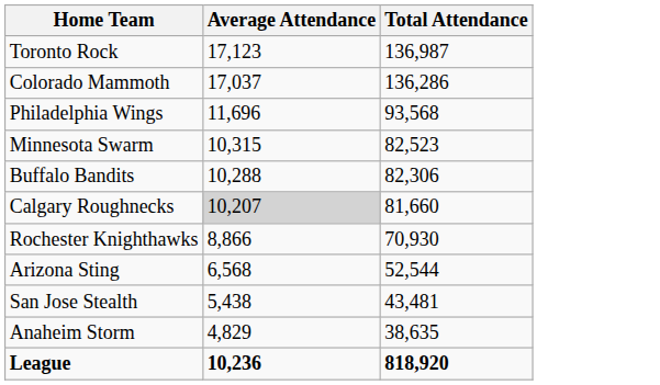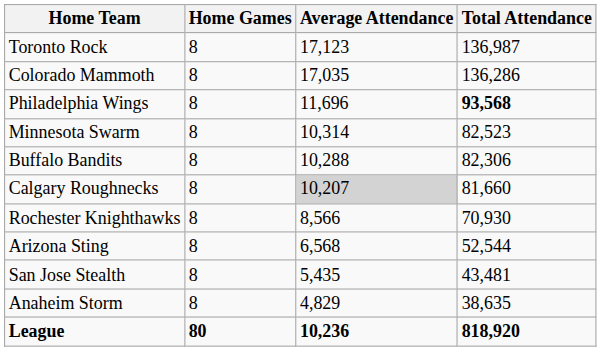+ column: Home Games | 8 | 8 | 8 | 8 | 8 | 8 | 8 | 8 | 8 | 8 | 80
Colorado Mammoth | Average Attendance: 17,037 -> 17,035
Philadelphia Wings | Total Attendance: normal -> bold
Minnesota Swarm | Average Attendance: 10,315 -> 10,314
Rochester Knighthawks | Average Attendance: 8,866 -> 8,566
San Jose Stealth | Average Attendance: 5,438 -> 5,435
